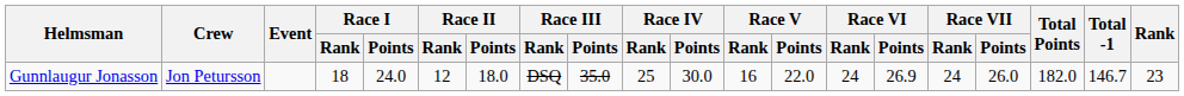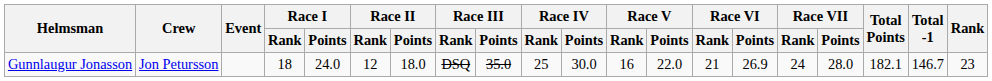Gunnlaugur Jonasson | Race VI / Rank: 24 -> 21
Gunnlaugur Jonasson | Race VII / Points: 26.0 -> 28.0
Gunnlaugur Jonasson | Total Points: 182.0 -> 182.1
